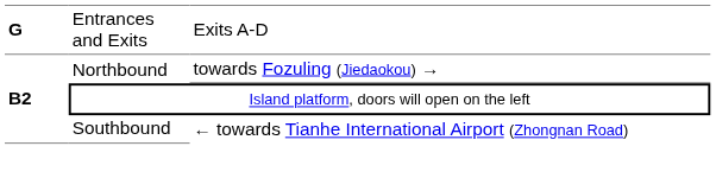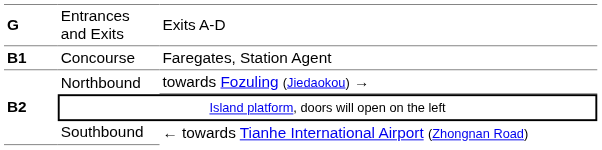+ row: B1 | Concourse | Faregates, Station Agent
